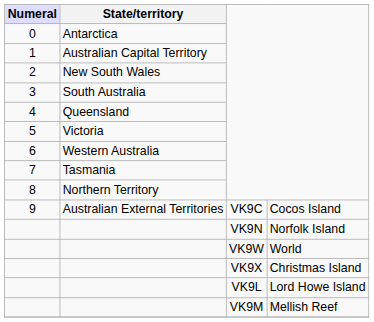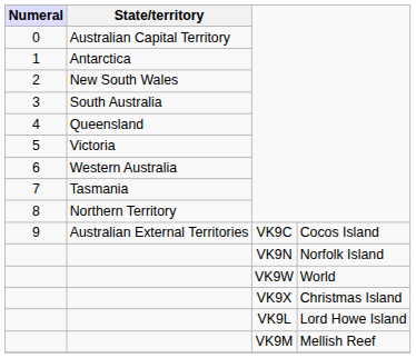0 | State/territory: Antarctica -> Australian Capital Territory
1 | State/territory: Australian Capital Territory -> Antarctica
